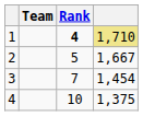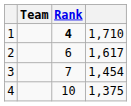1 | column 4: khaki background -> no background
2 | Rank: 5 -> 6
2 | column 4: 1,667 -> 1,617
